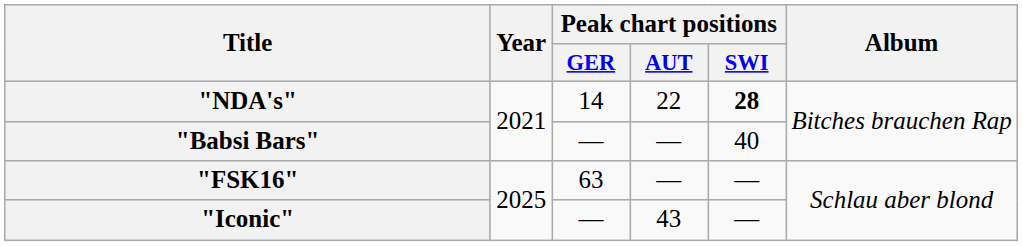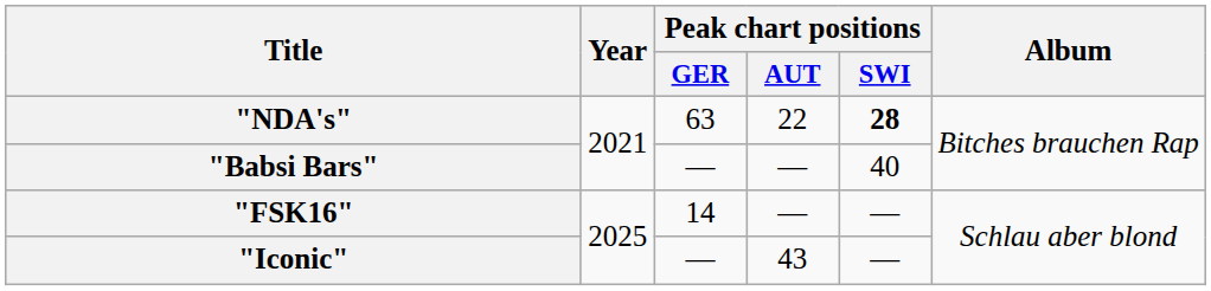"NDA's" | Peak chart positions / GER: 14 -> 63
"FSK16" | Peak chart positions / GER: 63 -> 14
